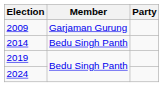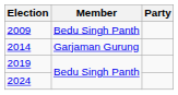2009 | Member: Garjaman Gurung -> Bedu Singh Panth
2014 | Member: Bedu Singh Panth -> Garjaman Gurung
